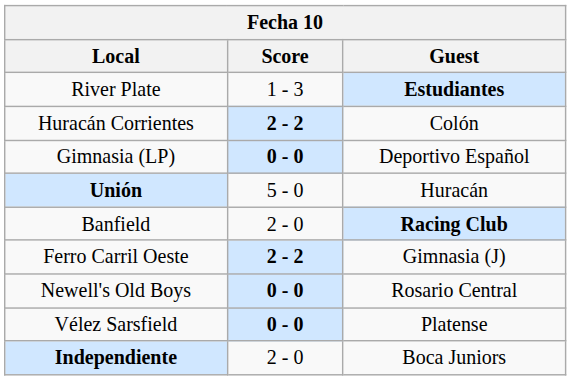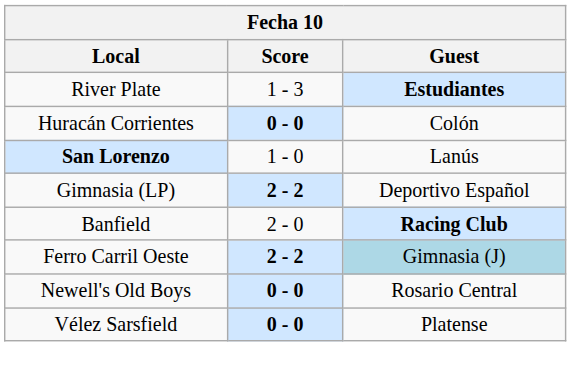Huracán Corrientes | Score: 2 - 2 -> 0 - 0
+ row: San Lorenzo | 1 - 0 | Lanús
Gimnasia (LP) | Score: 0 - 0 -> 2 - 2
- row: Unión | 5 - 0 | Huracán
Ferro Carril Oeste | Guest: no background -> lightblue background
- row: Independiente | 2 - 0 | Boca Juniors
